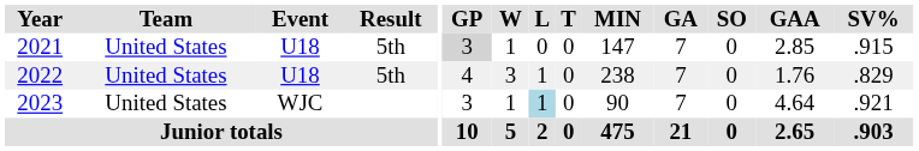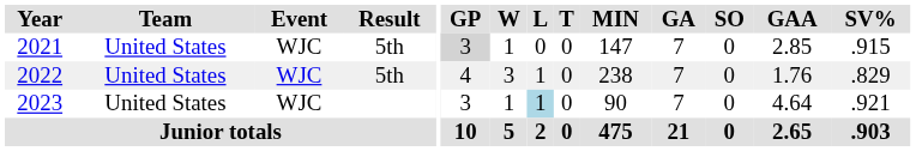2021 | Event: U18 -> WJC
2022 | Event: U18 -> WJC
